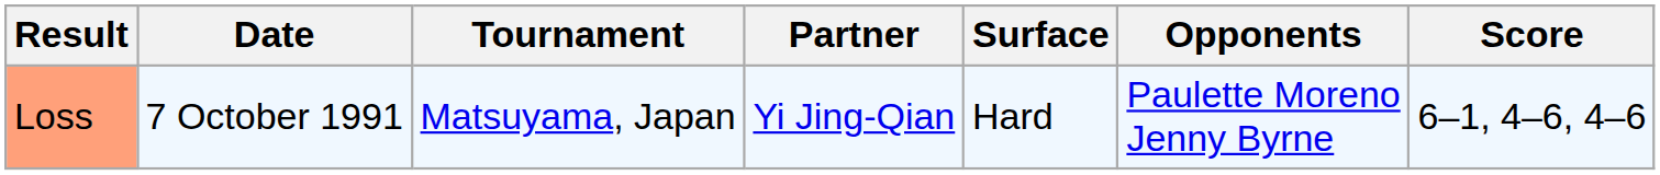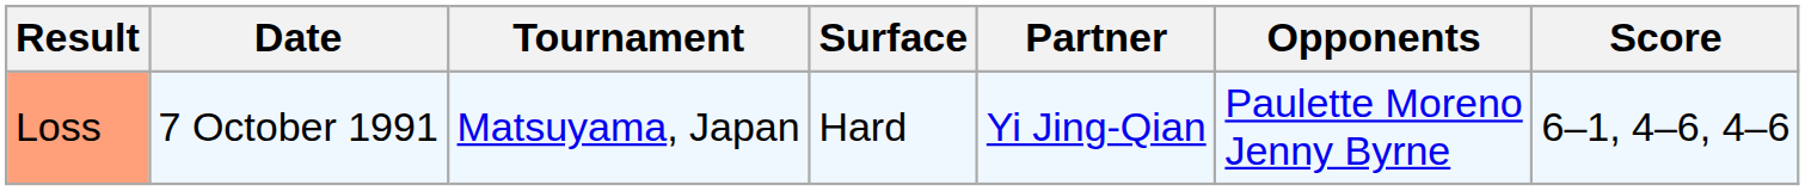columns swapped: Surface <-> Partner
